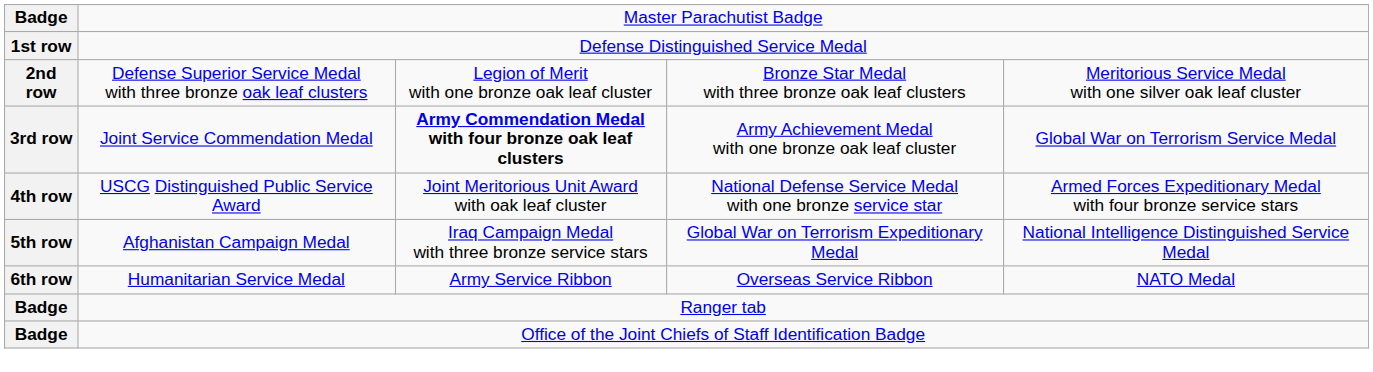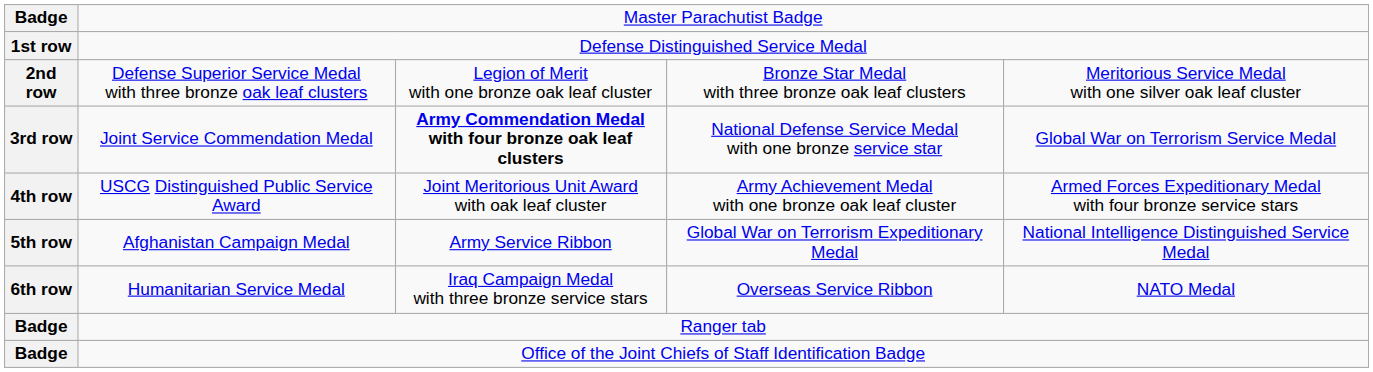Joint Service Commendation Medal | column 4: Army Achievement Medal with one bronze oak leaf cluster -> National Defense Service Medal with one bronze service star
USCG Distinguished Public Service Award | column 4: National Defense Service Medal with one bronze service star -> Army Achievement Medal with one bronze oak leaf cluster
Afghanistan Campaign Medal | column 3: Iraq Campaign Medal with three bronze service stars -> Army Service Ribbon
Humanitarian Service Medal | column 3: Army Service Ribbon -> Iraq Campaign Medal with three bronze service stars
